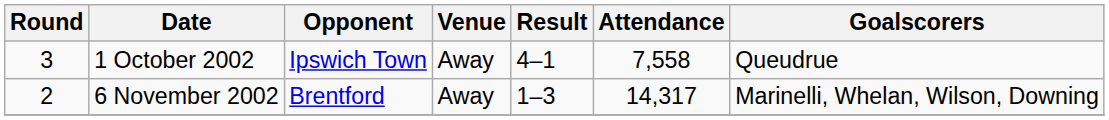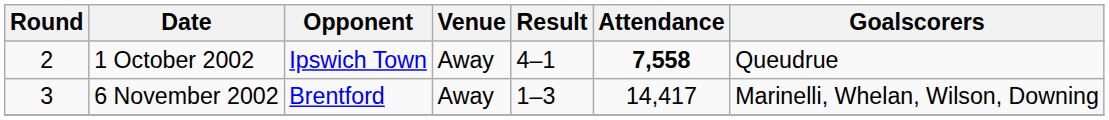1 October 2002 | Round: 3 -> 2
1 October 2002 | Attendance: normal -> bold
6 November 2002 | Round: 2 -> 3
6 November 2002 | Attendance: 14,317 -> 14,417
